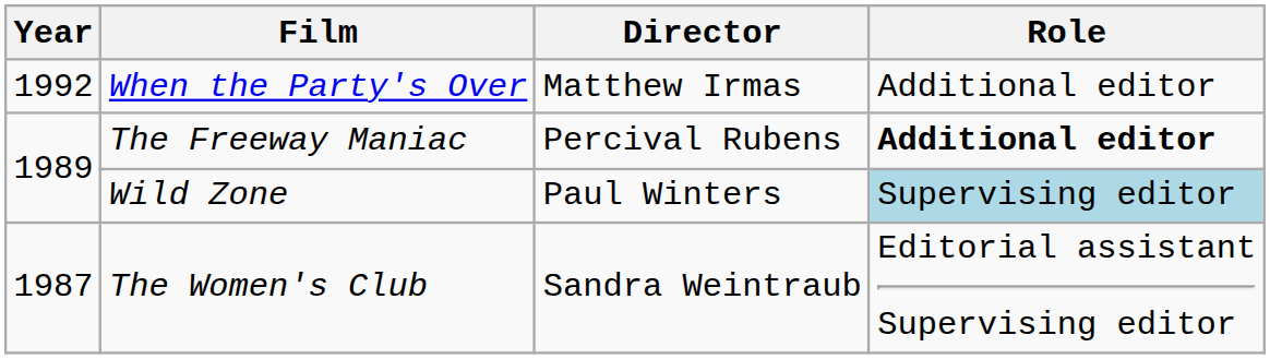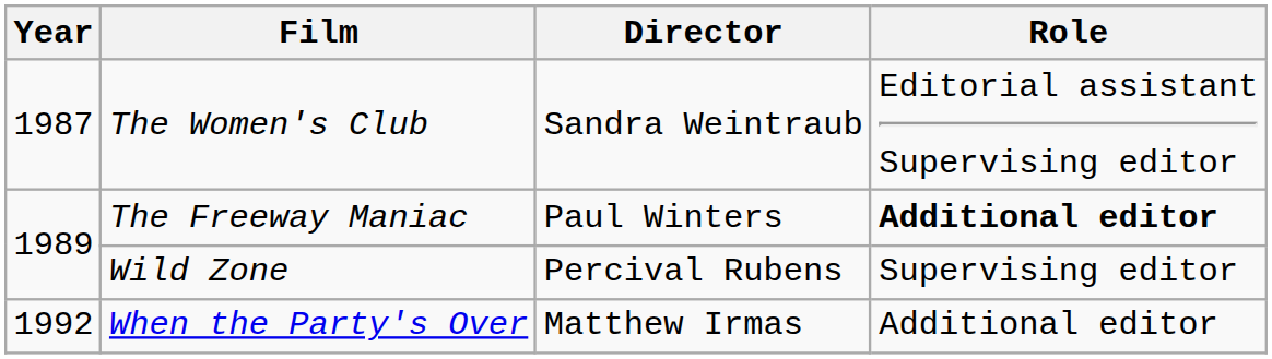rows swapped: The Women's Club <-> When the Party's Over
The Freeway Maniac | Director: Percival Rubens -> Paul Winters
Wild Zone | Director: Paul Winters -> Percival Rubens
Wild Zone | Role: lightblue background -> no background
